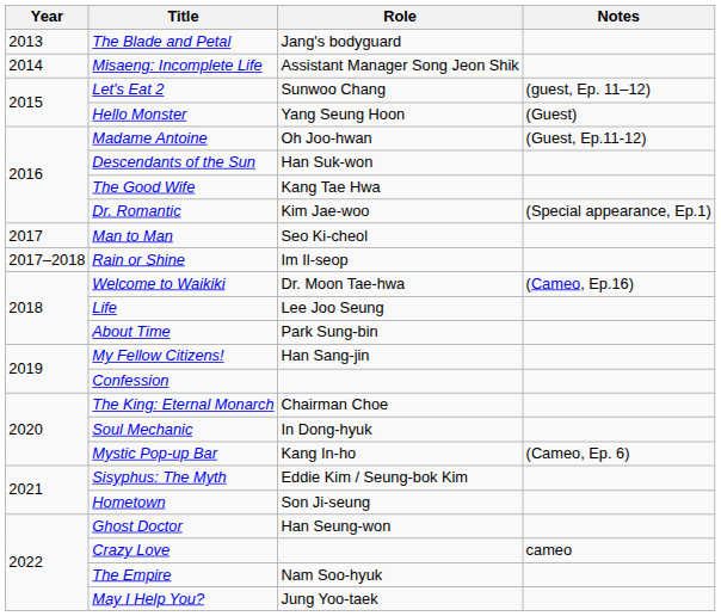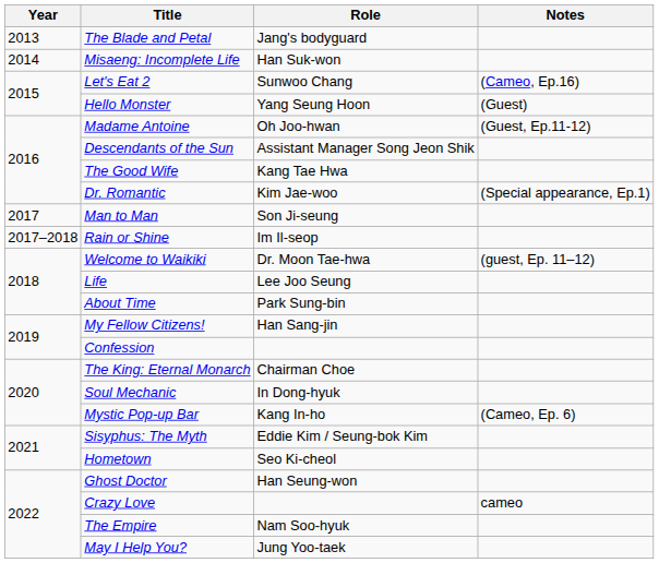Misaeng: Incomplete Life | Role: Assistant Manager Song Jeon Shik -> Han Suk-won
Let's Eat 2 | Notes: (guest, Ep. 11–12) -> (Cameo, Ep.16)
Descendants of the Sun | Role: Han Suk-won -> Assistant Manager Song Jeon Shik
Man to Man | Role: Seo Ki-cheol -> Son Ji-seung
Welcome to Waikiki | Notes: (Cameo, Ep.16) -> (guest, Ep. 11–12)
Hometown | Role: Son Ji-seung -> Seo Ki-cheol
